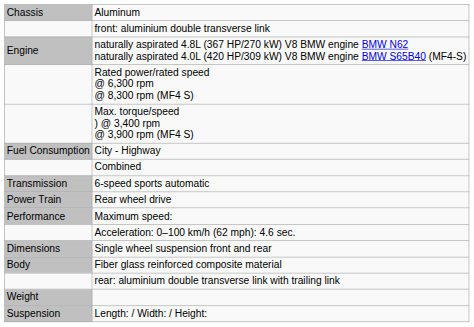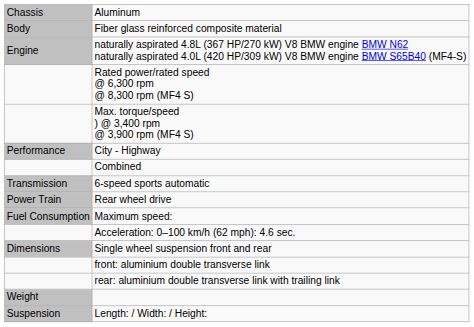rows swapped: Fiber glass reinforced composite material <-> front: aluminium double transverse link
City - Highway | column 1: Fuel Consumption -> Performance
Maximum speed: | column 1: Performance -> Fuel Consumption
